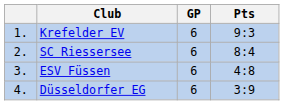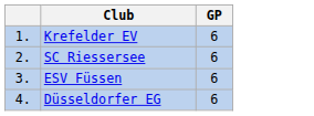- column: Pts | 9:3 | 8:4 | 4:8 | 3:9
